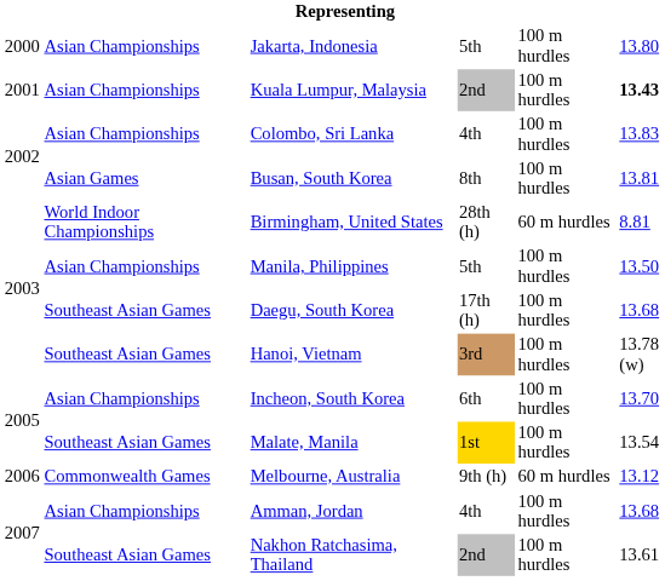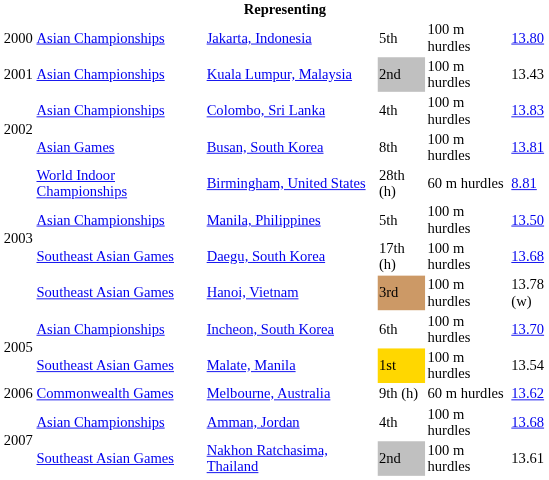Kuala Lumpur, Malaysia | column 6: bold -> normal
Melbourne, Australia | column 6: 13.12 -> 13.62
